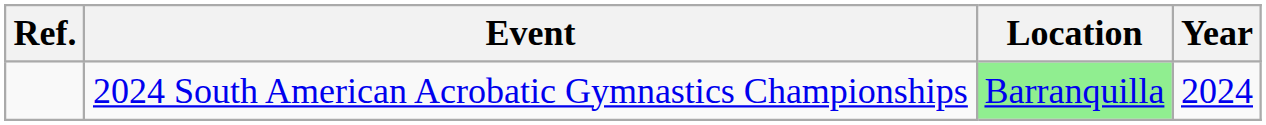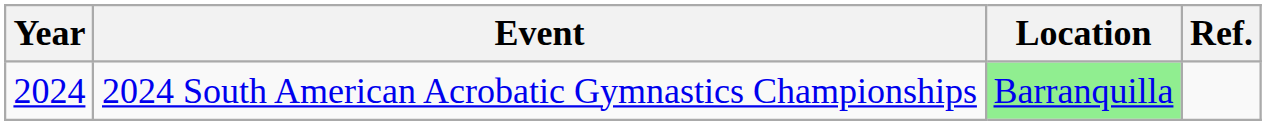columns swapped: Year <-> Ref.
